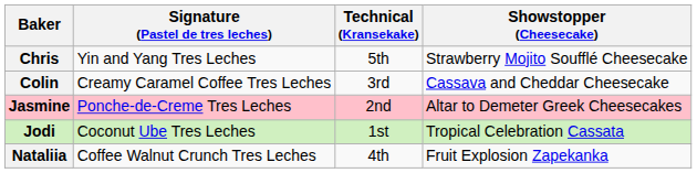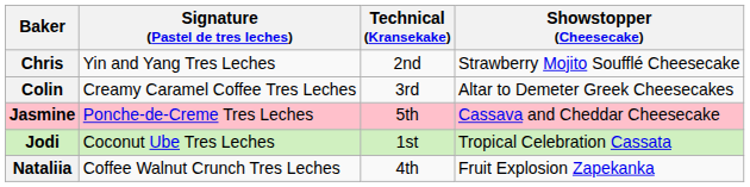Chris | Technical (Kransekake): 5th -> 2nd
Colin | Showstopper (Cheesecake): Cassava and Cheddar Cheesecake -> Altar to Demeter Greek Cheesecakes
Jasmine | Technical (Kransekake): 2nd -> 5th
Jasmine | Showstopper (Cheesecake): Altar to Demeter Greek Cheesecakes -> Cassava and Cheddar Cheesecake
